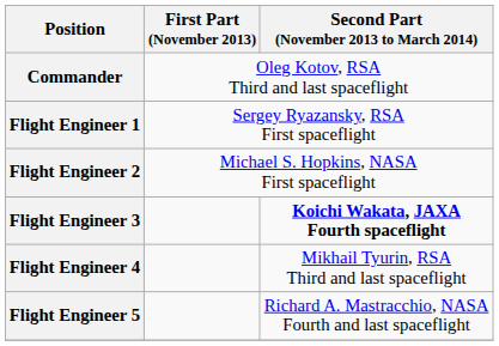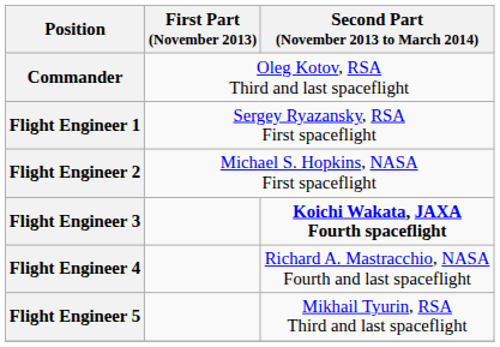Flight Engineer 4 | Second Part (November 2013 to March 2014): Mikhail Tyurin, RSA Third and last spaceflight -> Richard A. Mastracchio, NASA Fourth and last spaceflight
Flight Engineer 5 | Second Part (November 2013 to March 2014): Richard A. Mastracchio, NASA Fourth and last spaceflight -> Mikhail Tyurin, RSA Third and last spaceflight
